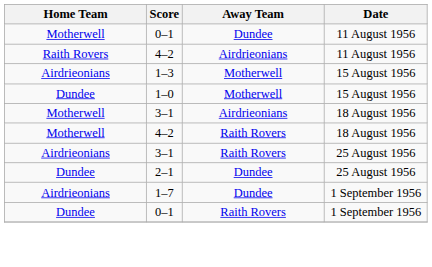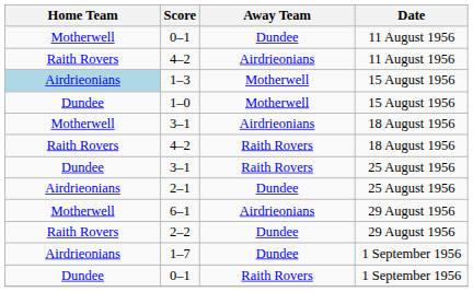1–3 | Home Team: no background -> lightblue background
4–2 / 18 August 1956 | Home Team: Motherwell -> Raith Rovers
3–1 / 25 August 1956 | Home Team: Airdrieonians -> Dundee
2–1 | Home Team: Dundee -> Airdrieonians
+ row: Motherwell | 6–1 | Airdrieonians | 29 August 1956
+ row: Raith Rovers | 2–2 | Dundee | 29 August 1956
